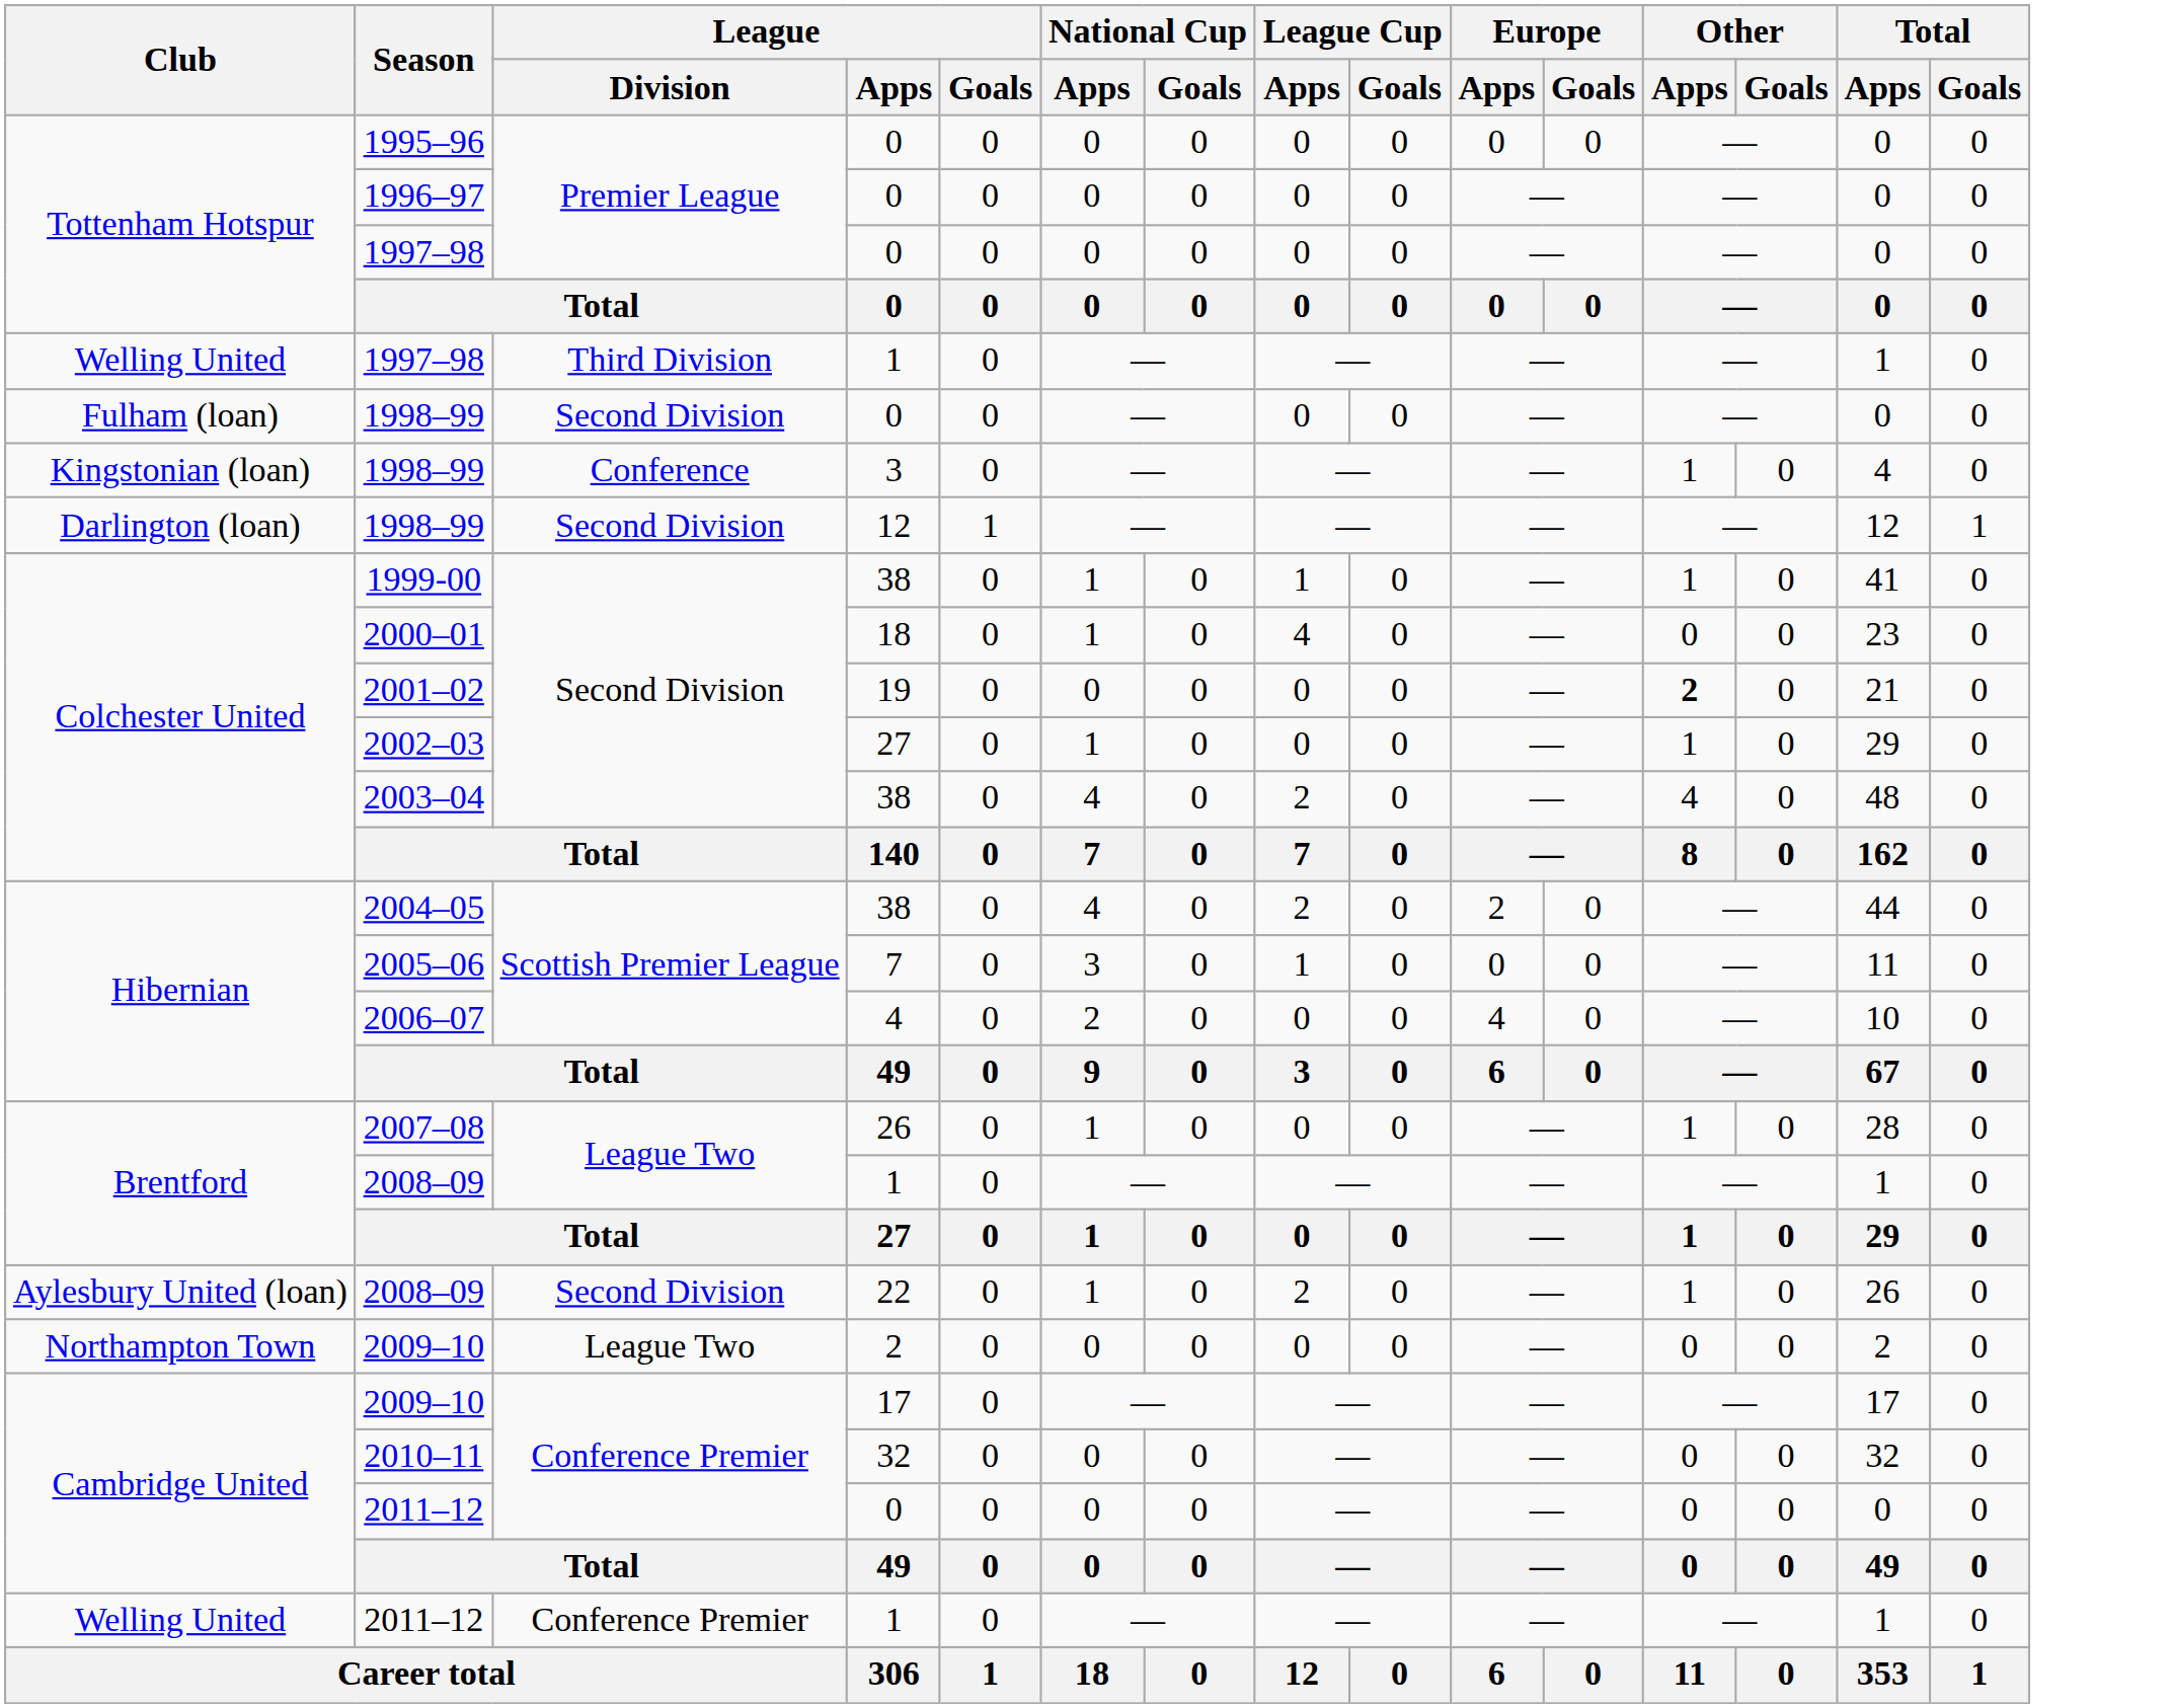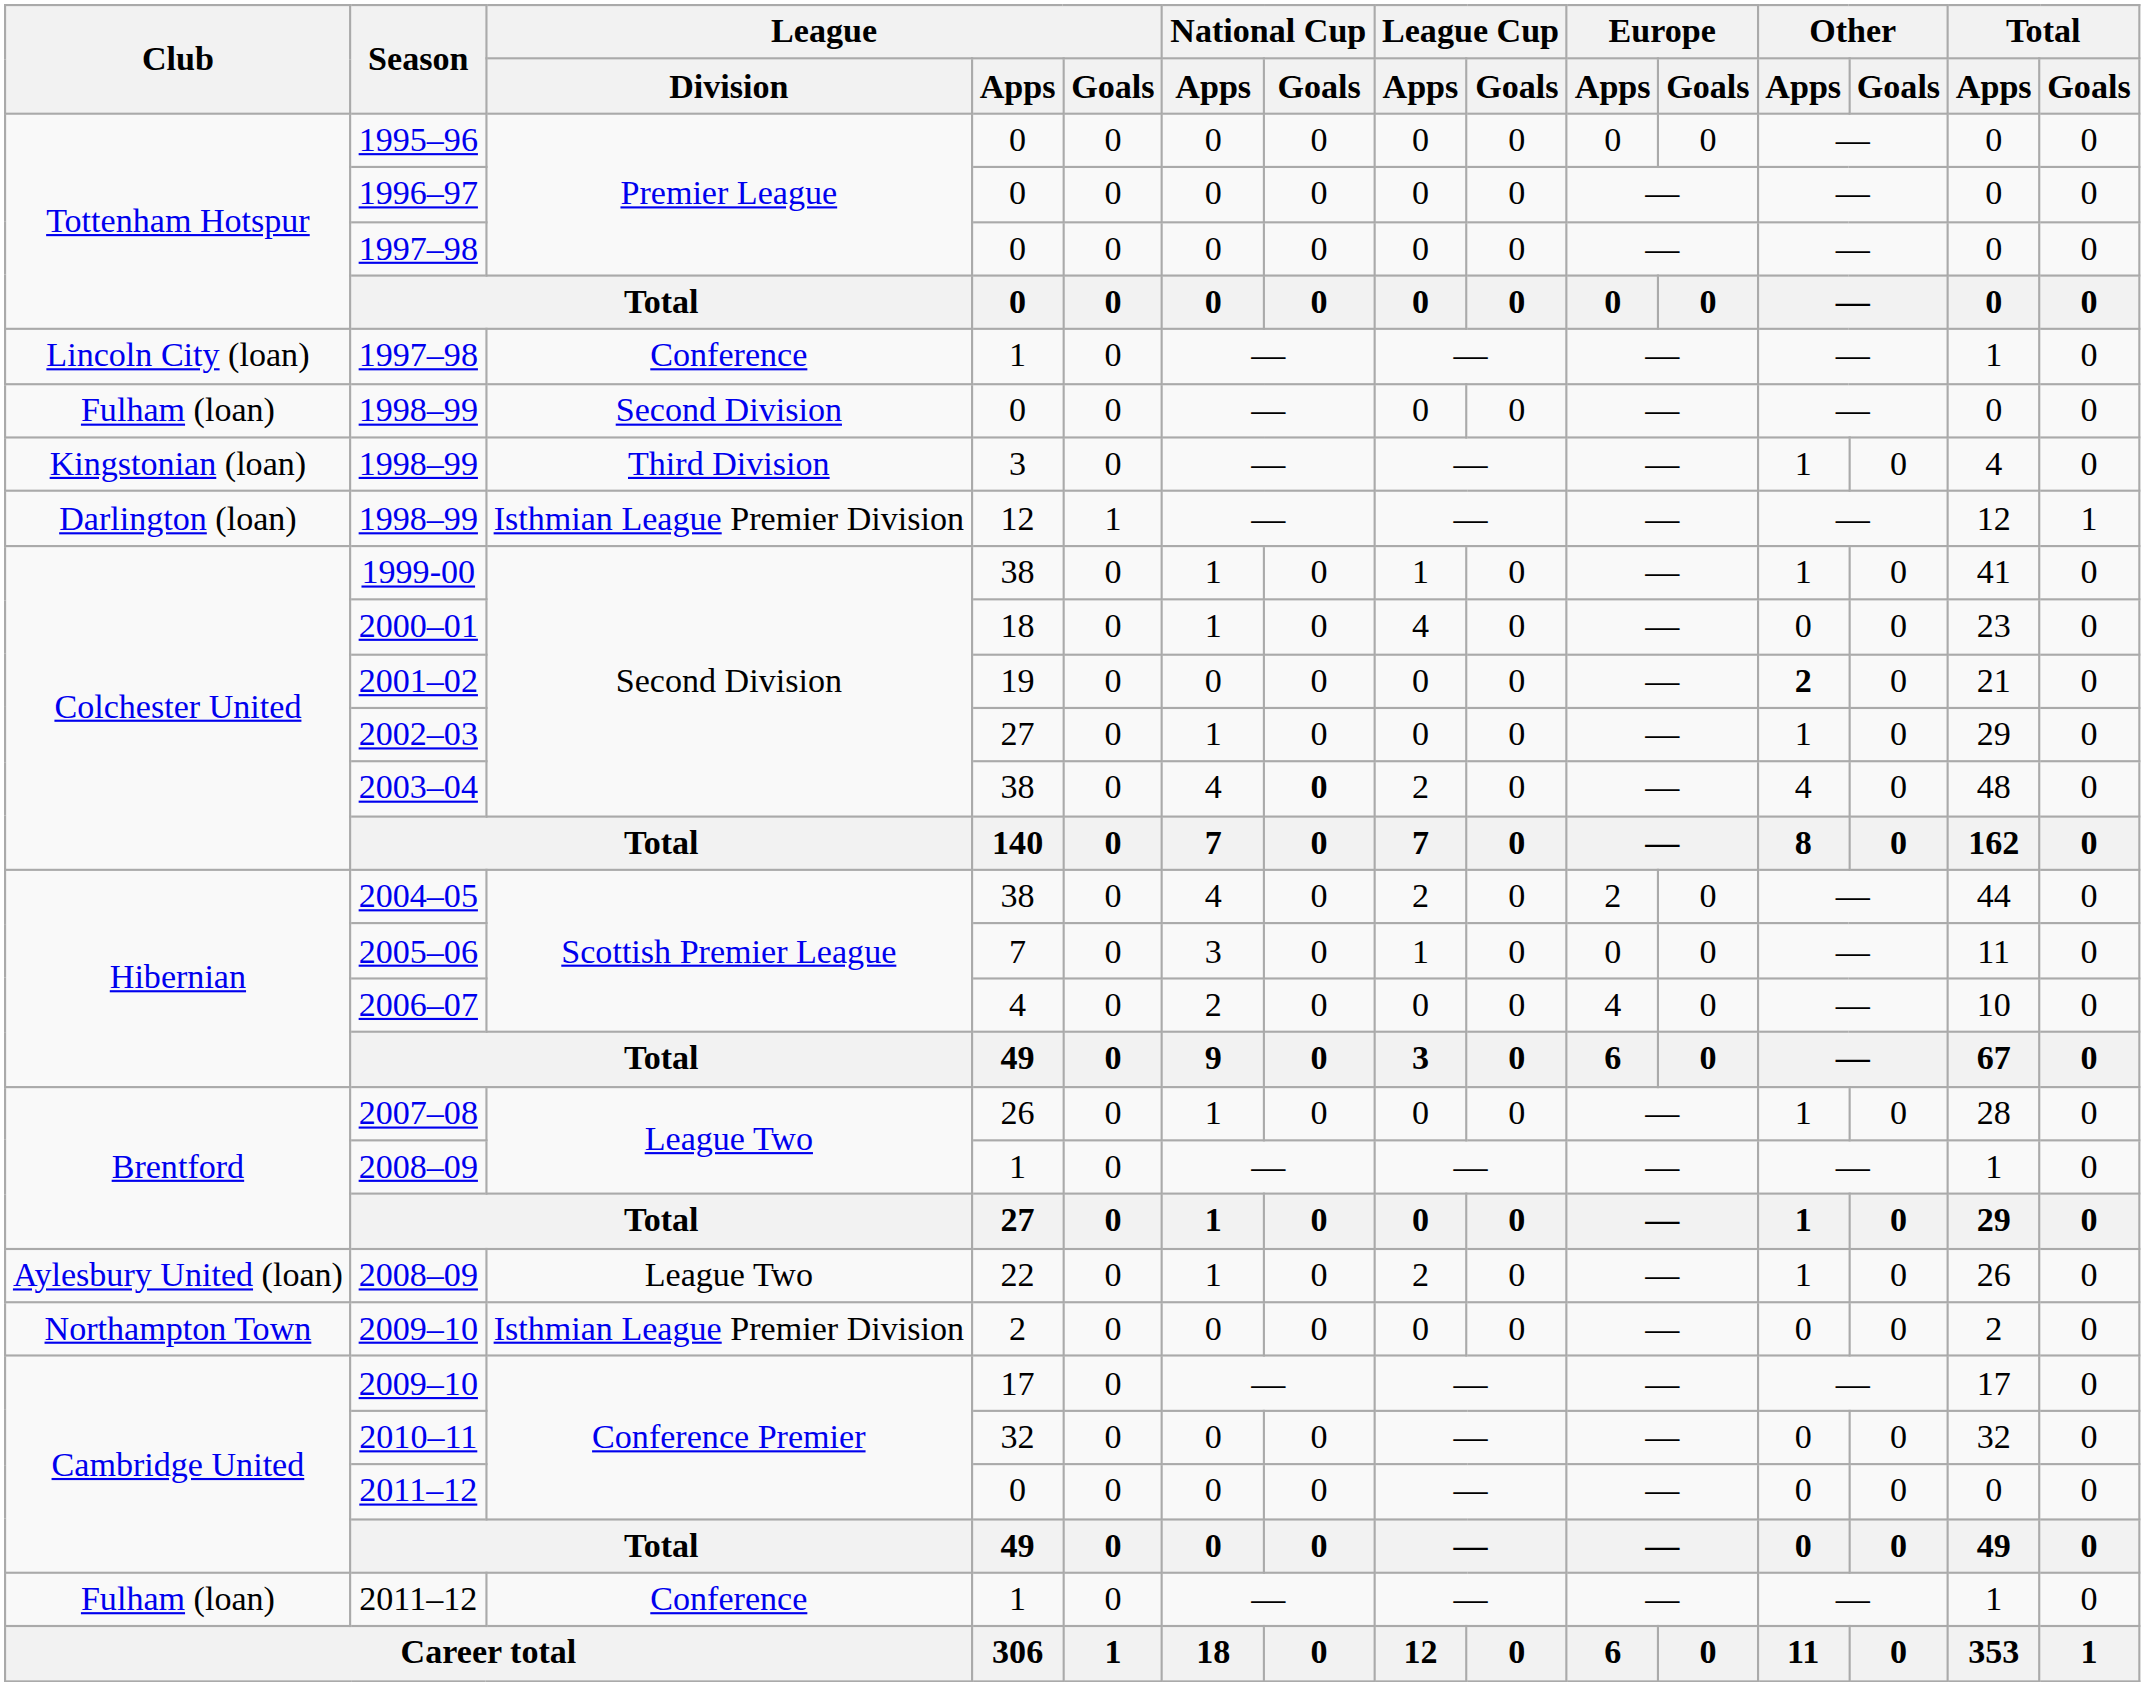1997–98 / 1 | Club: Welling United -> Lincoln City (loan)
1997–98 / 1 | League / Division: Third Division -> Conference
1998–99 / 3 | League / Division: Conference -> Third Division
1998–99 / 12 | League / Division: Second Division -> Isthmian League Premier Division
2003–04 | National Cup / Goals: normal -> bold
2008–09 / 22 | League / Division: Second Division -> League Two
2009–10 / 2 | League / Division: League Two -> Isthmian League Premier Division
2011–12 / 1 | Club: Welling United -> Fulham (loan)
2011–12 / 1 | League / Division: Conference Premier -> Conference
